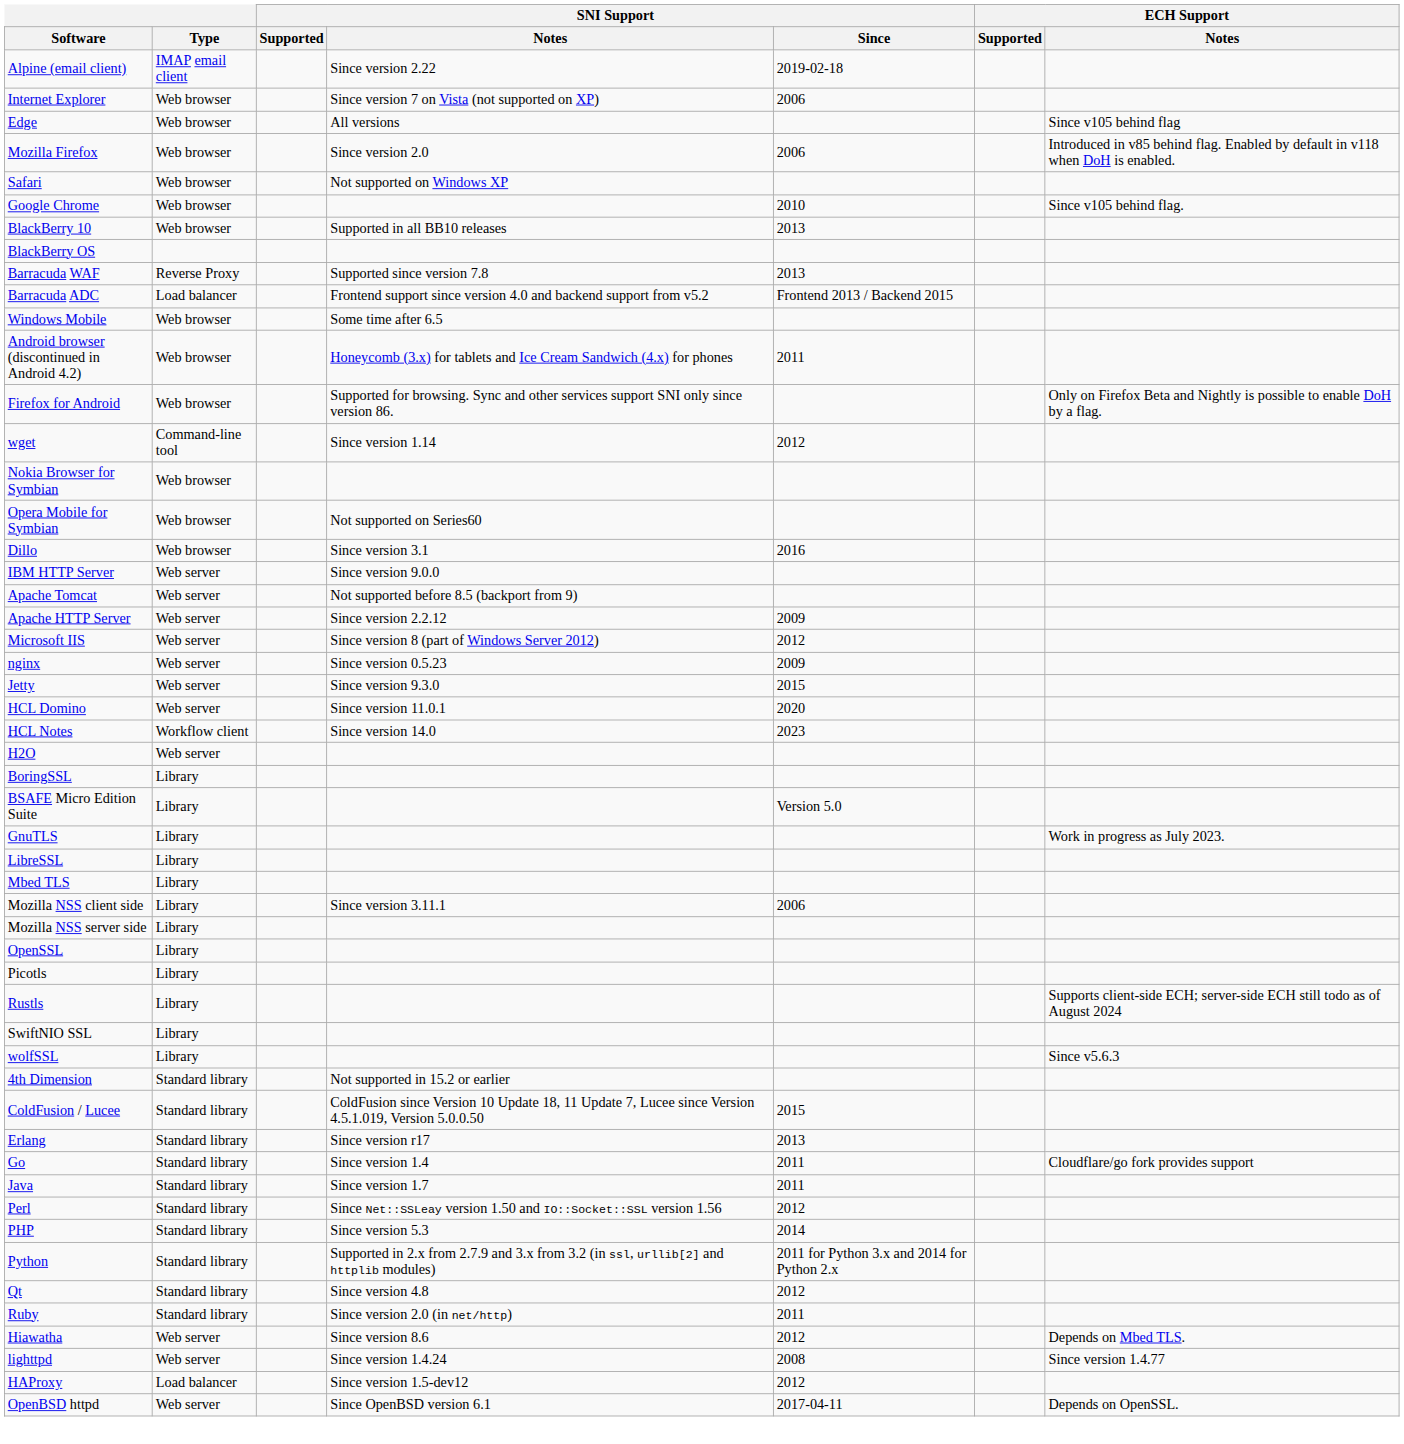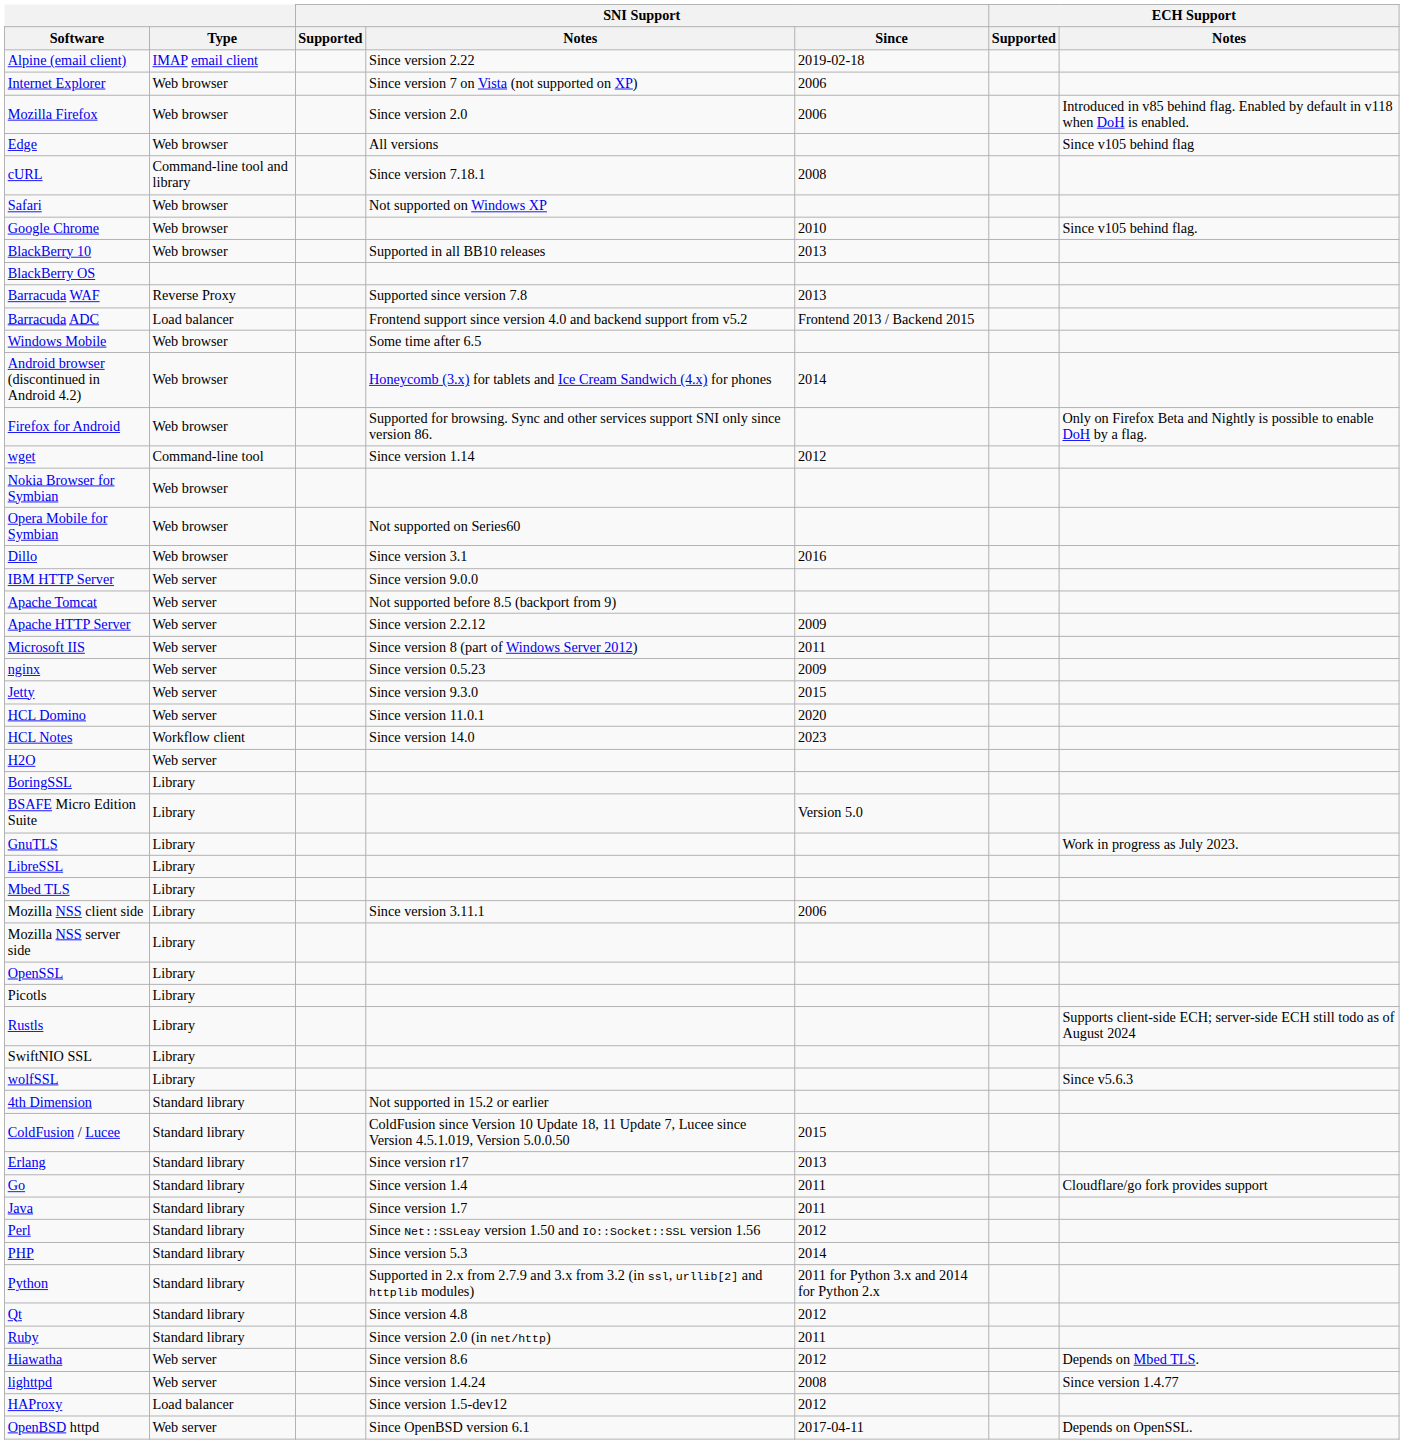rows swapped: Edge <-> Mozilla Firefox
+ row: cURL | Command-line tool and library | Since version 7.18.1 | 2008
Android browser (discontinued in Android 4.2) | SNI Support / Since: 2011 -> 2014
Microsoft IIS | SNI Support / Since: 2012 -> 2011
